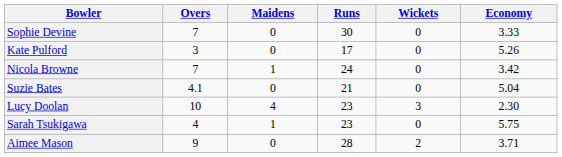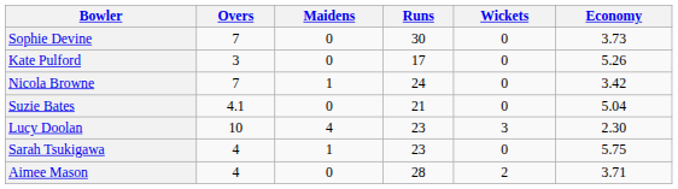Sophie Devine | Economy: 3.33 -> 3.73
Aimee Mason | Overs: 9 -> 4
